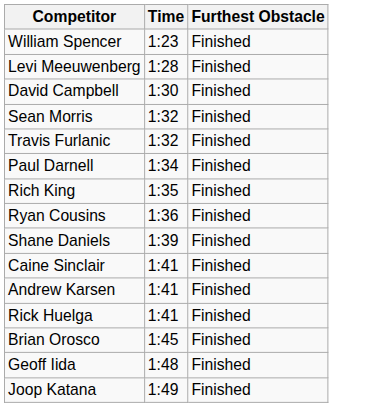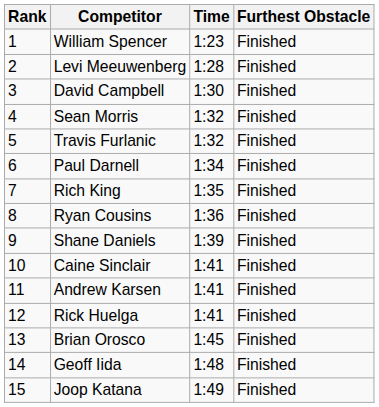+ column: Rank | 1 | 2 | 3 | 4 | 5 | 6 | 7 | 8 | 9 | 10 | 11 | 12 | 13 | 14 | 15
